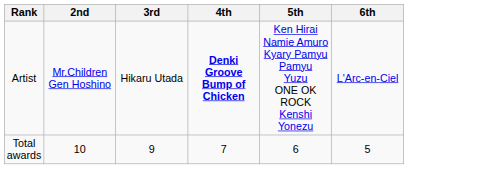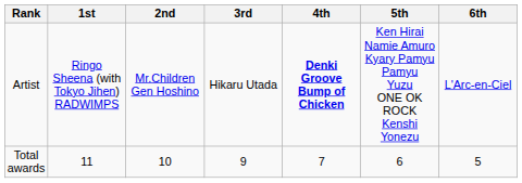+ column: 1st | Ringo Sheena (with Tokyo Jihen) RADWIMPS | 11
